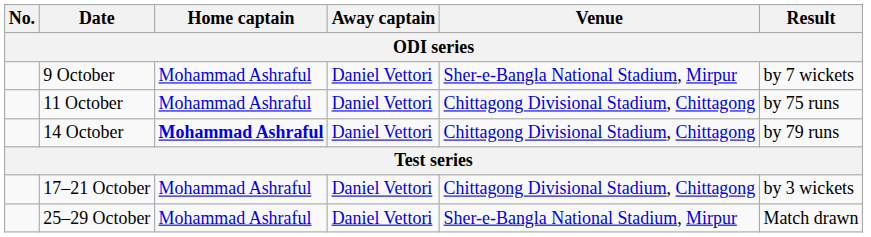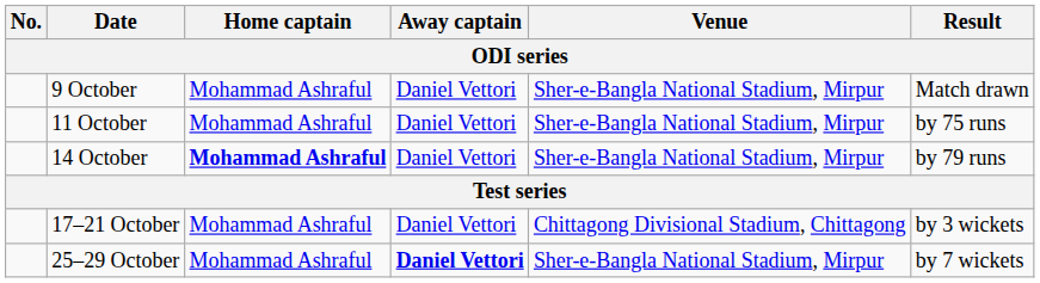9 October | Result: by 7 wickets -> Match drawn
11 October | Venue: Chittagong Divisional Stadium, Chittagong -> Sher-e-Bangla National Stadium, Mirpur
14 October | Venue: Chittagong Divisional Stadium, Chittagong -> Sher-e-Bangla National Stadium, Mirpur
25–29 October | Away captain: normal -> bold
25–29 October | Result: Match drawn -> by 7 wickets
